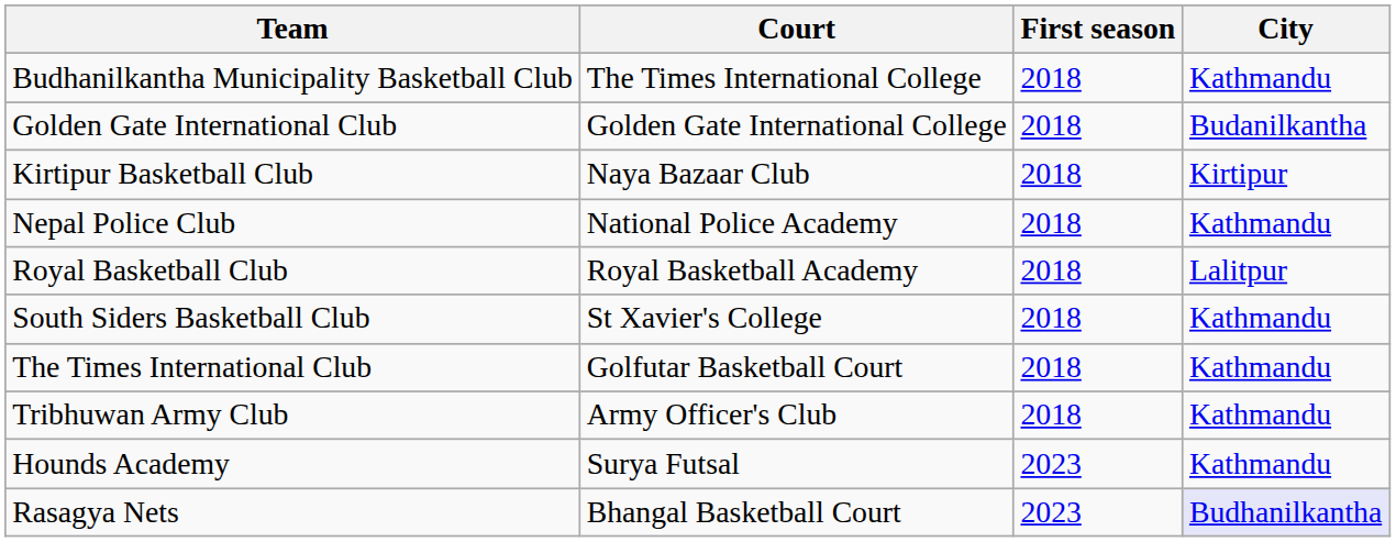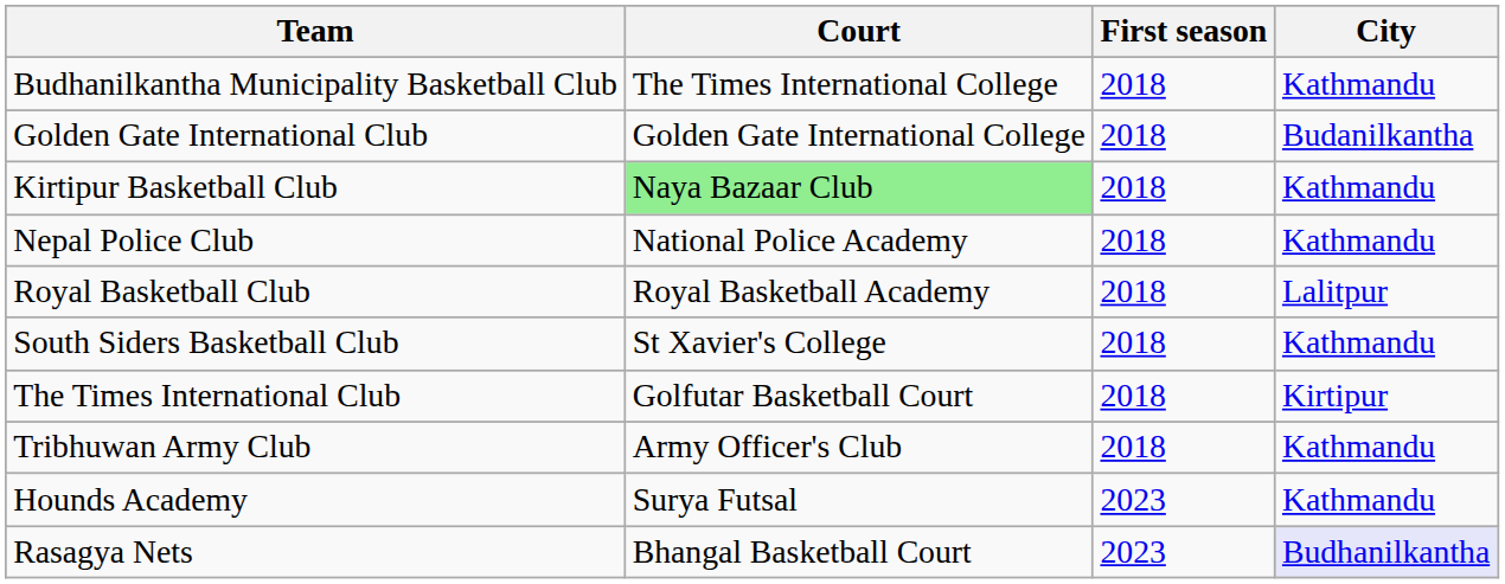Kirtipur Basketball Club | Court: no background -> lightgreen background
Kirtipur Basketball Club | City: Kirtipur -> Kathmandu
The Times International Club | City: Kathmandu -> Kirtipur
